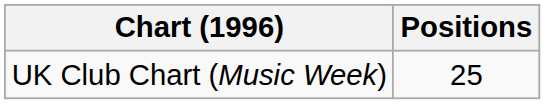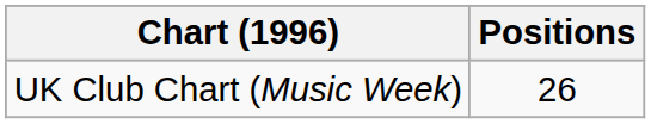UK Club Chart (Music Week) | Positions: 25 -> 26
